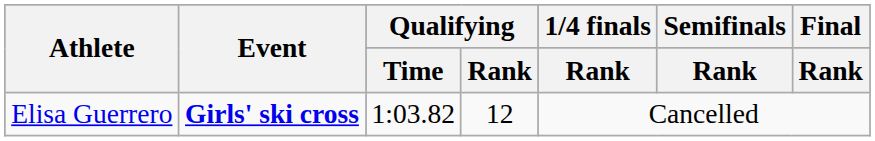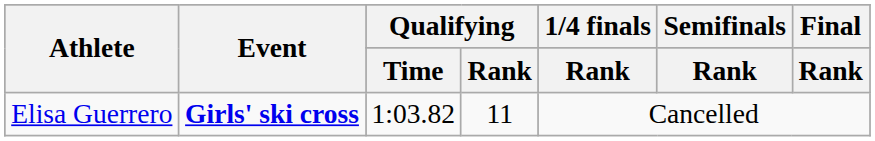Elisa Guerrero | Qualifying / Rank: 12 -> 11
